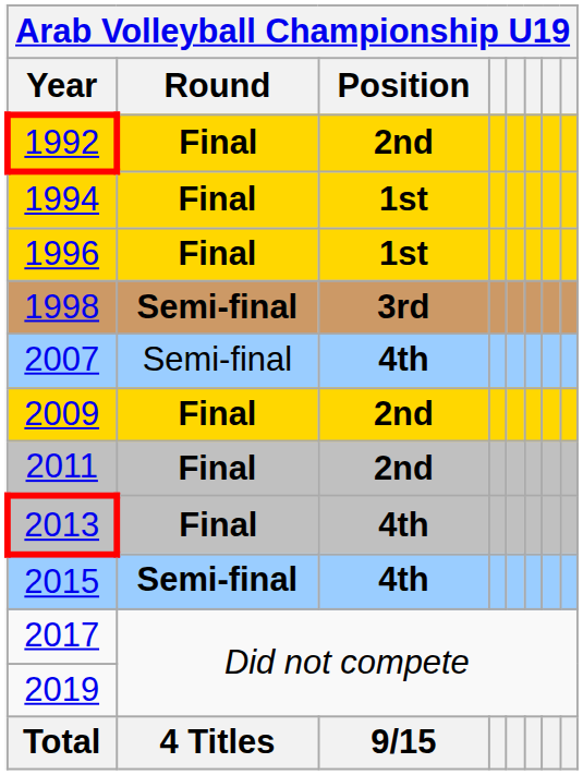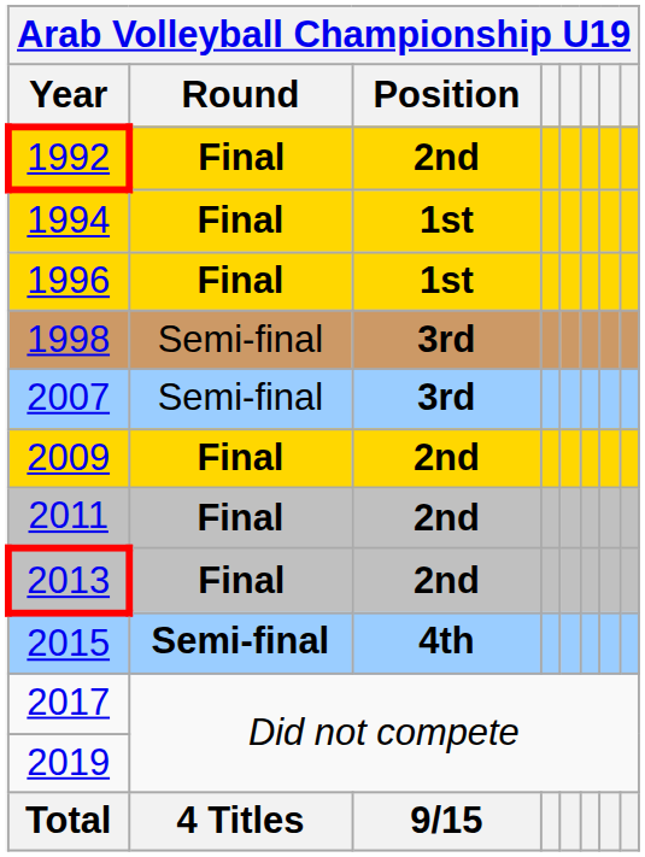1998 | Round: bold -> normal
2007 | Position: 4th -> 3rd
2013 | Position: 4th -> 2nd
